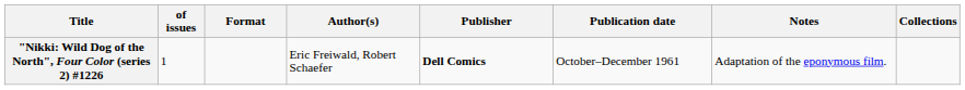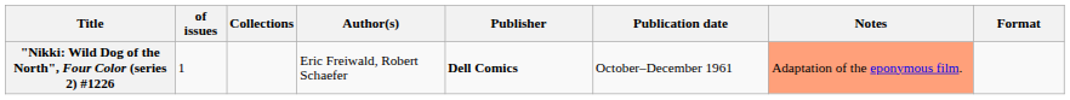columns swapped: Format <-> Collections
"Nikki: Wild Dog of the North", Four Color (series 2) #1226 | Notes: no background -> lightsalmon background
